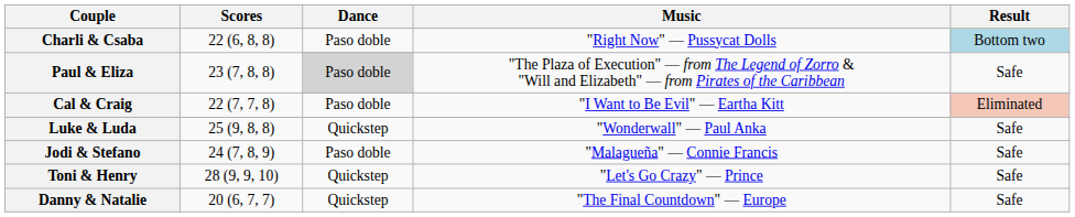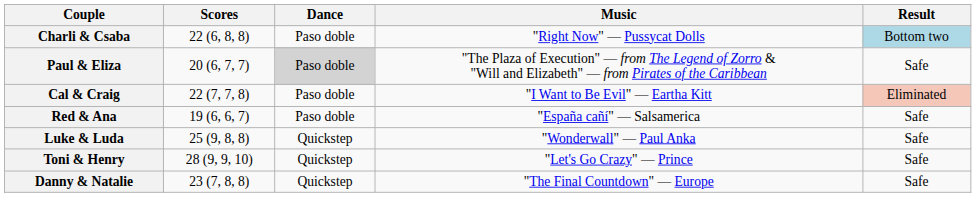Paul & Eliza | Scores: 23 (7, 8, 8) -> 20 (6, 7, 7)
+ row: Red & Ana | 19 (6, 6, 7) | Paso doble | "España cañí" — Salsamerica | Safe
- row: Jodi & Stefano | 24 (7, 8, 9) | Paso doble | "Malagueña" — Connie Francis | Safe
Danny & Natalie | Scores: 20 (6, 7, 7) -> 23 (7, 8, 8)
